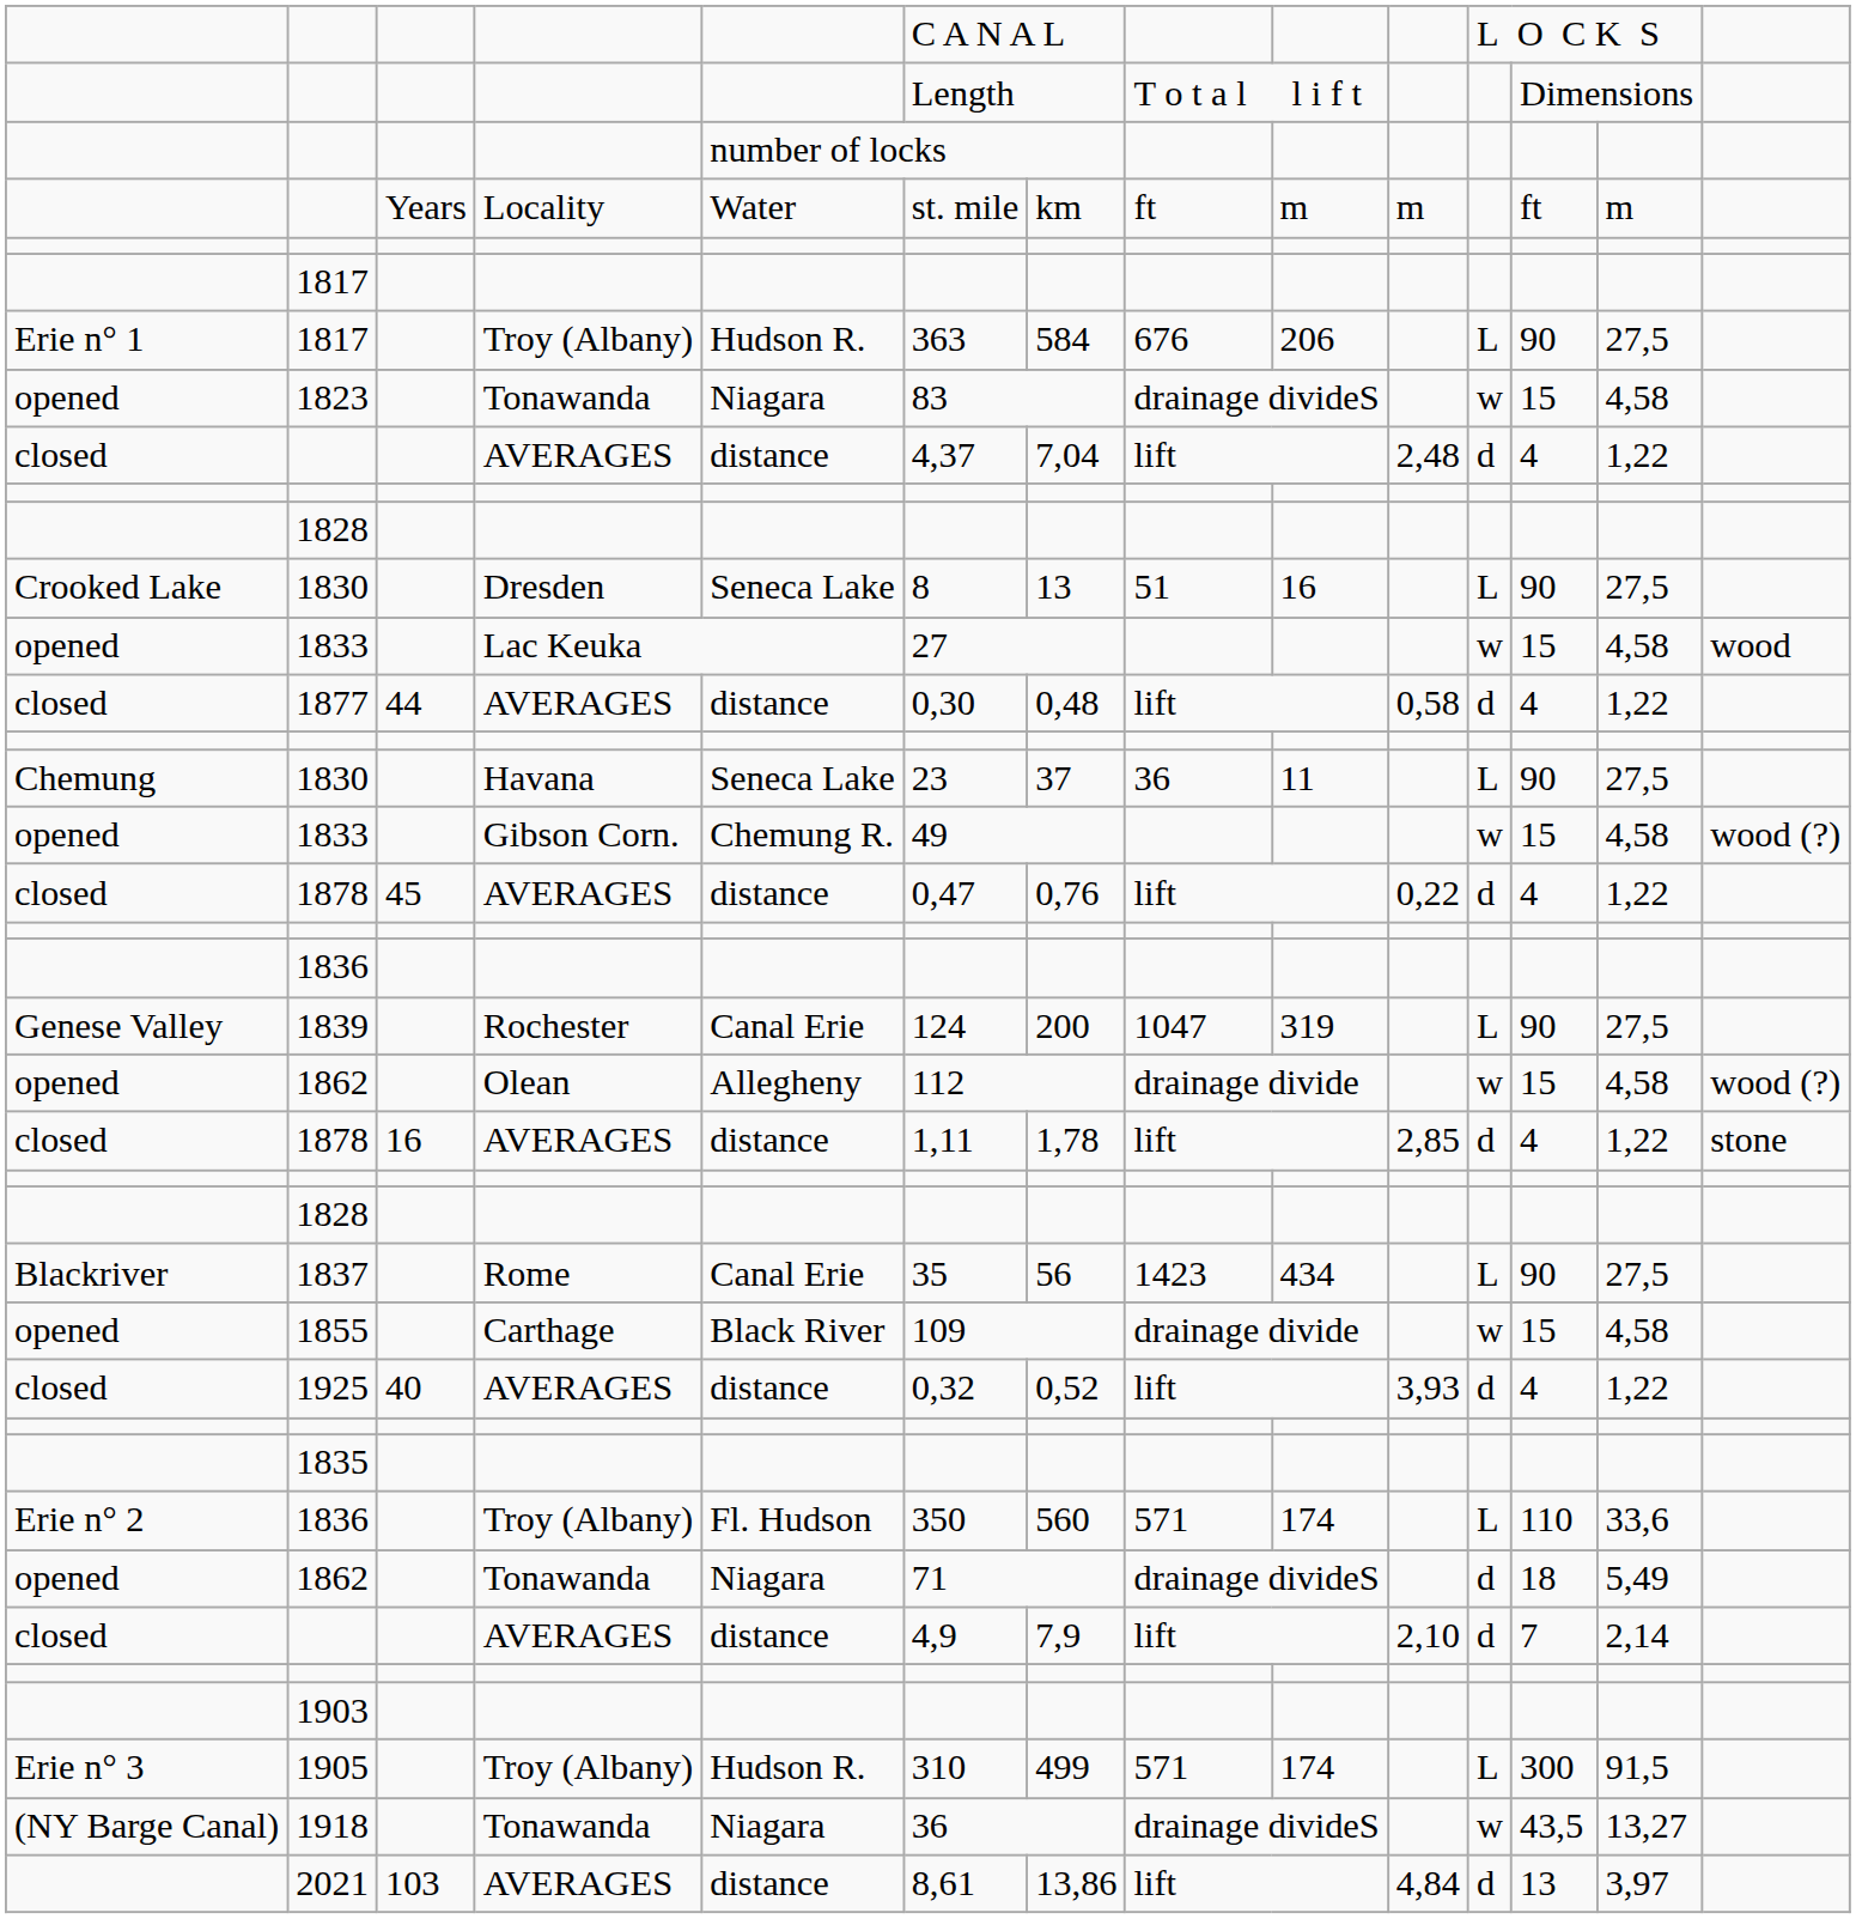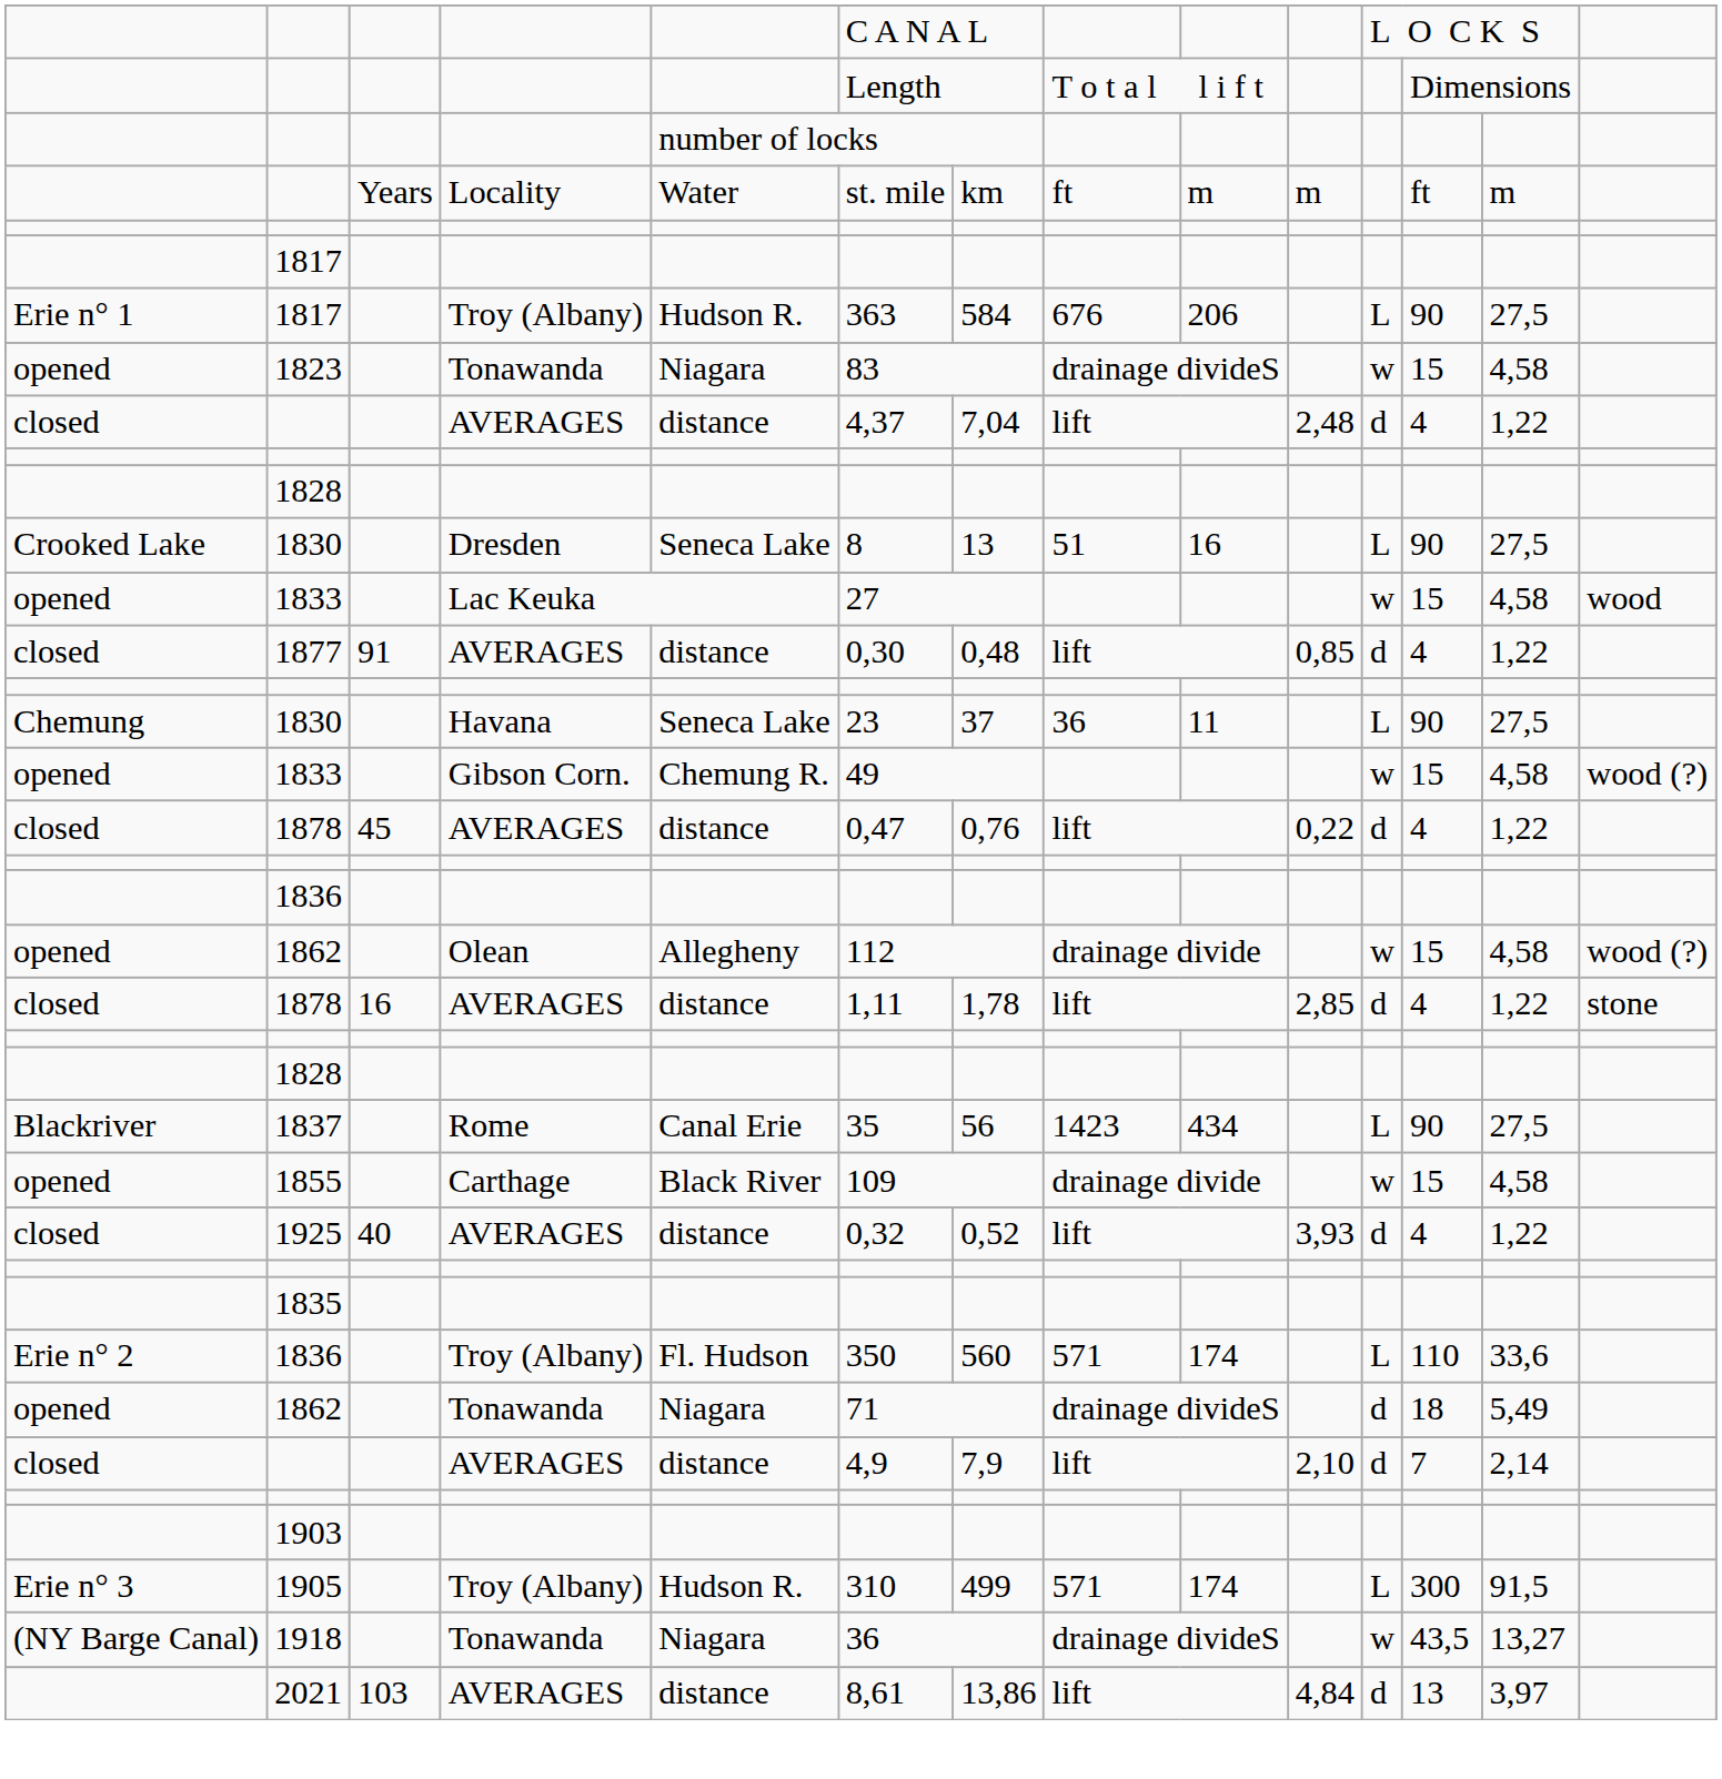1877 | column 3: 44 -> 91
1877 | column 10: 0,58 -> 0,85
- row: Genese Valley | 1839 | Rochester | Canal Erie | 124 | 200 | 1047 | 319 | L | 90 | 27,5
